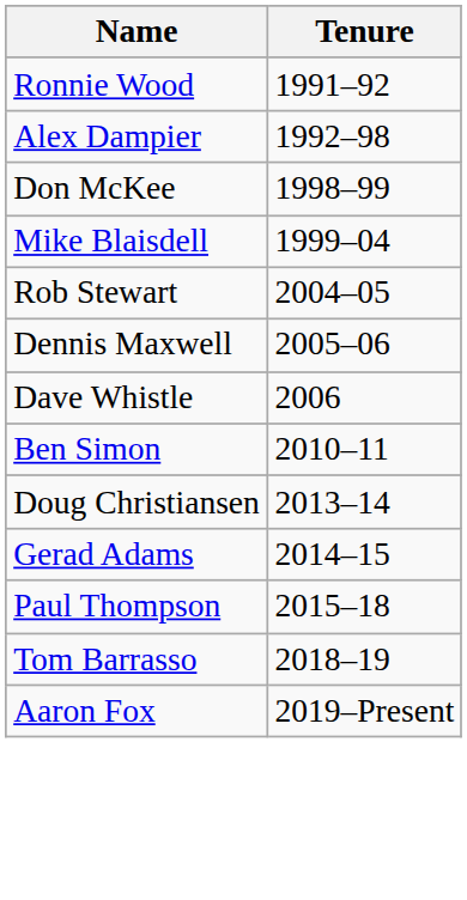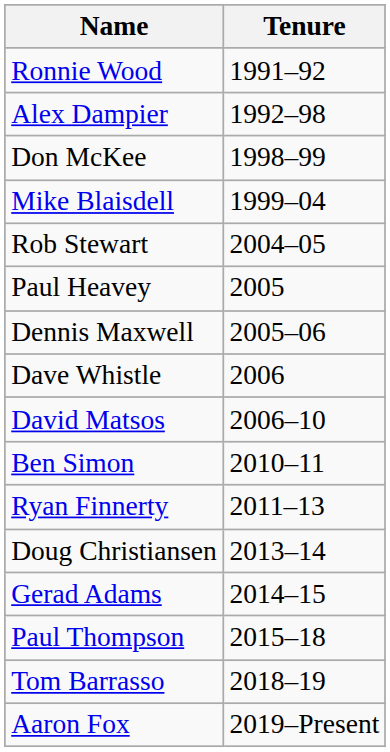+ row: Paul Heavey | 2005
+ row: David Matsos | 2006–10
+ row: Ryan Finnerty | 2011–13
